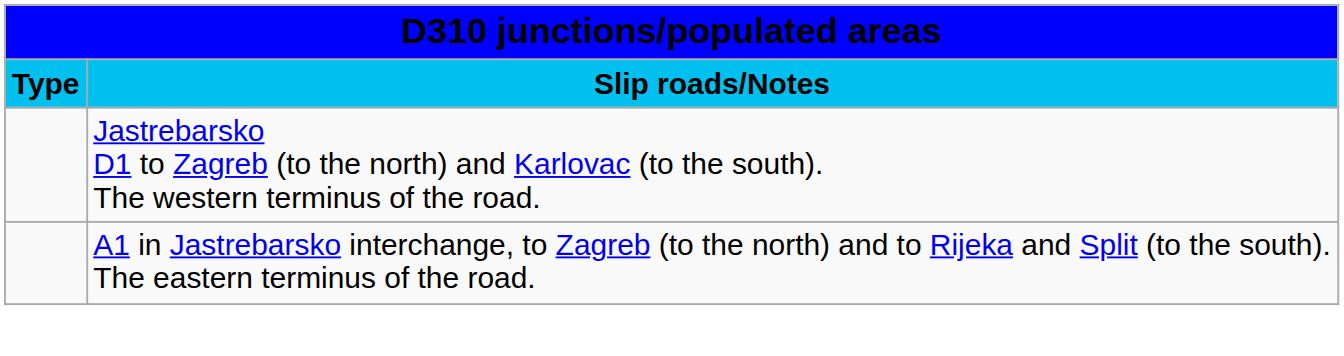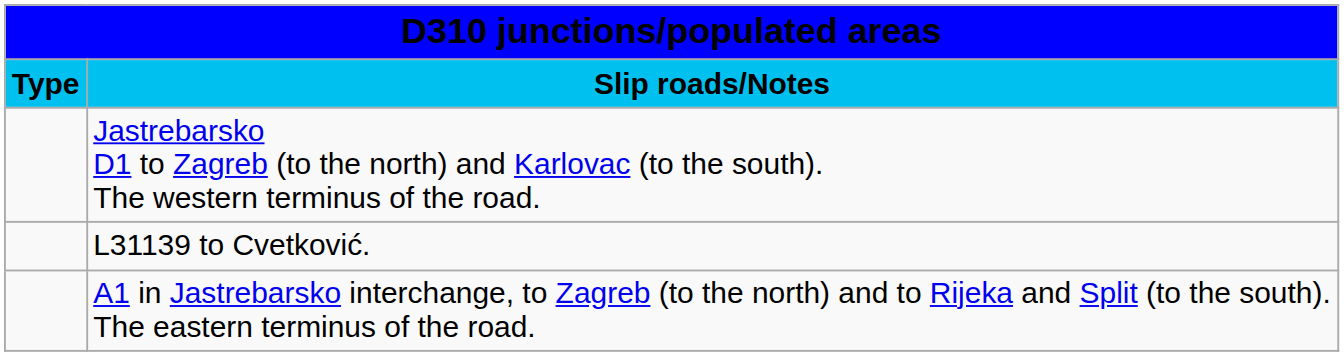+ row: L31139 to Cvetković.
